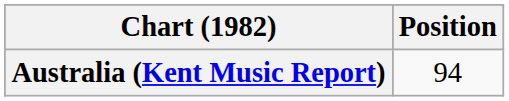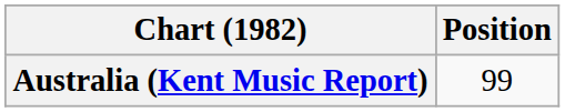Australia (Kent Music Report) | Position: 94 -> 99
